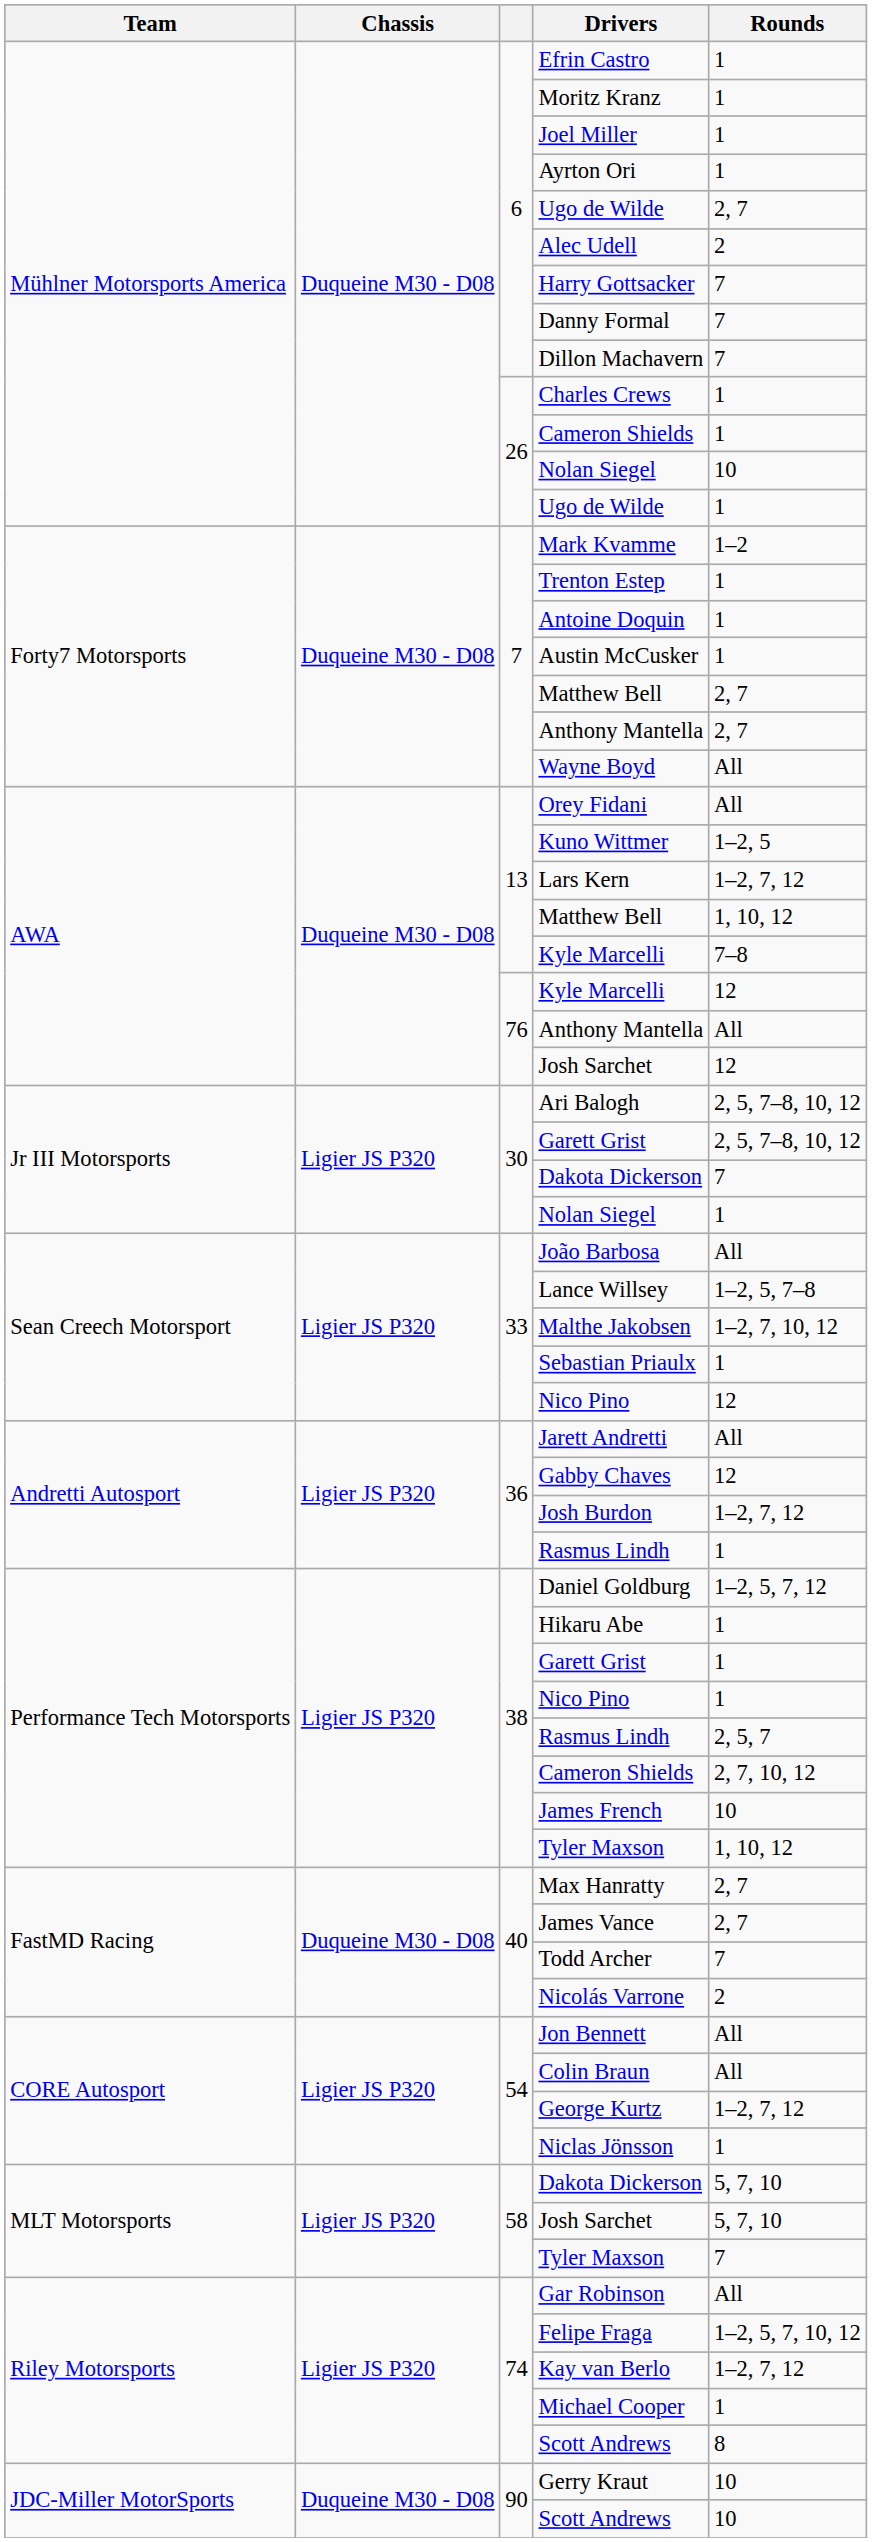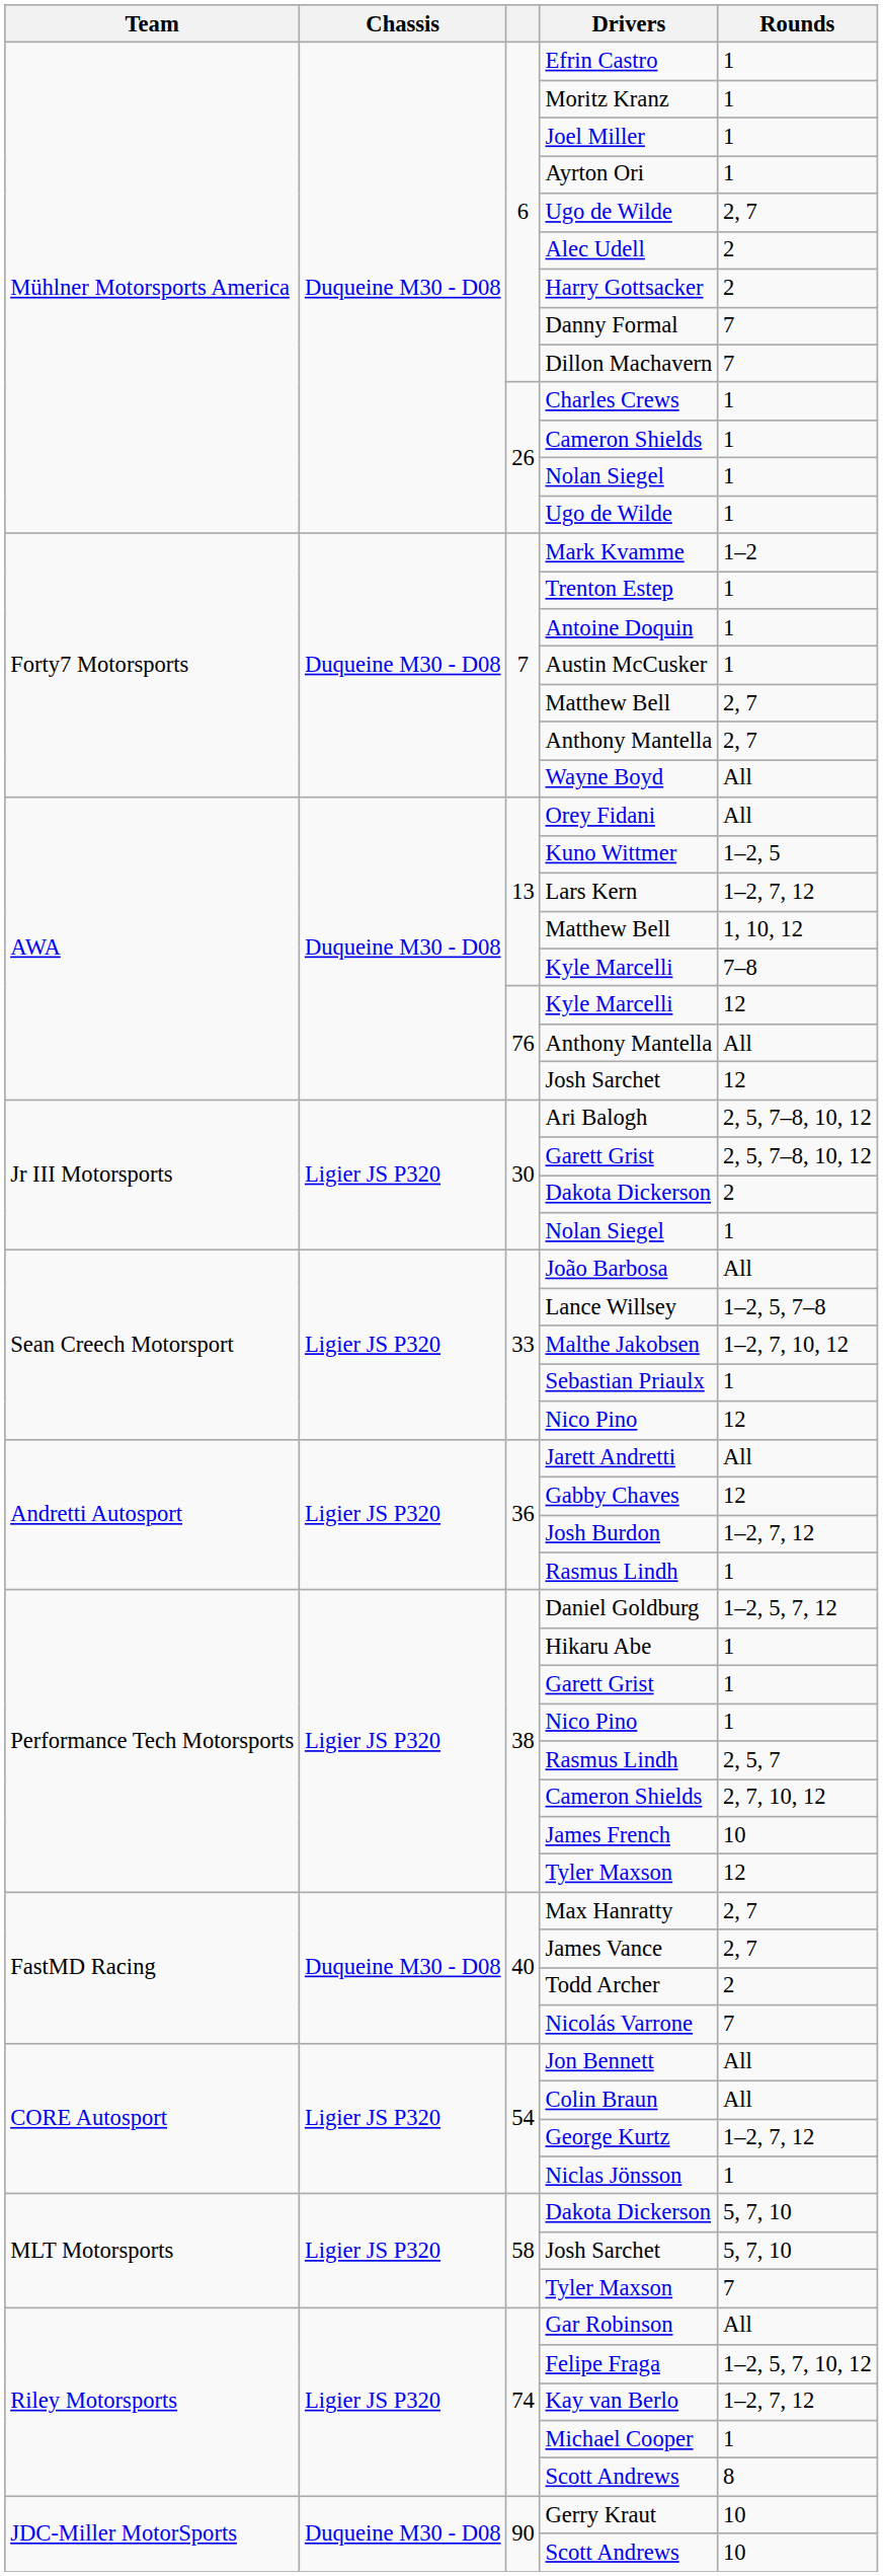Harry Gottsacker | Rounds: 7 -> 2
26 / Nolan Siegel | Rounds: 10 -> 1
30 / Dakota Dickerson | Rounds: 7 -> 2
38 / Tyler Maxson | Rounds: 1, 10, 12 -> 12
Todd Archer | Rounds: 7 -> 2
Nicolás Varrone | Rounds: 2 -> 7
